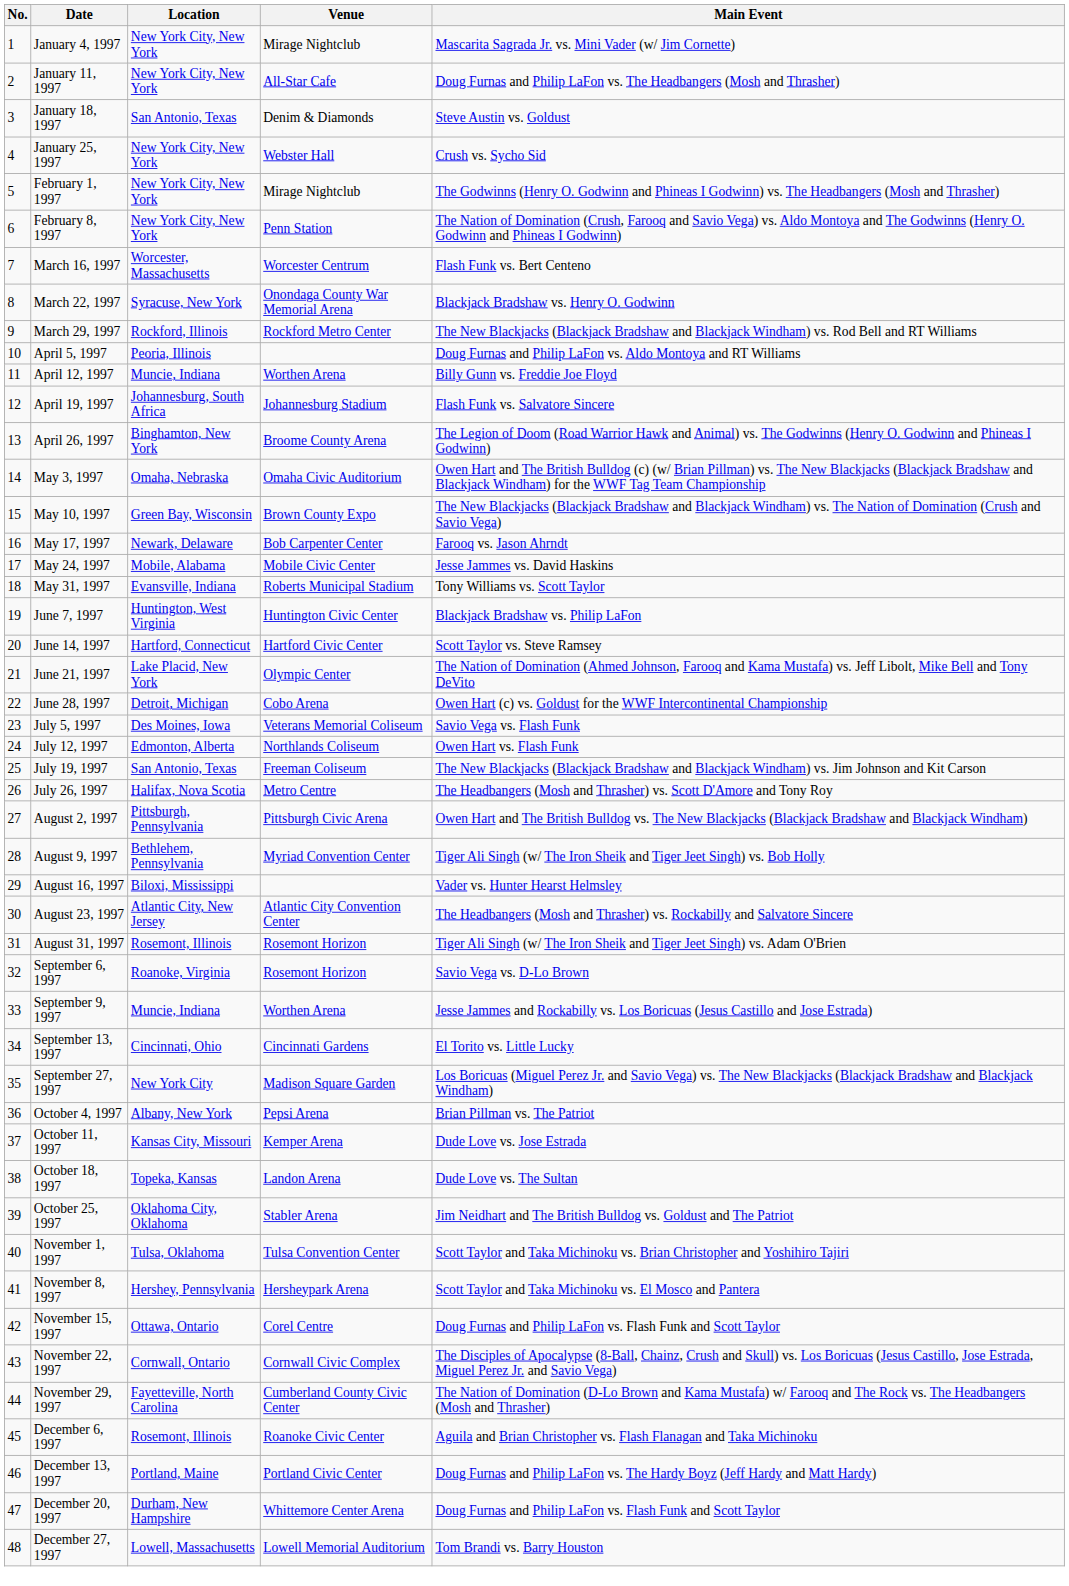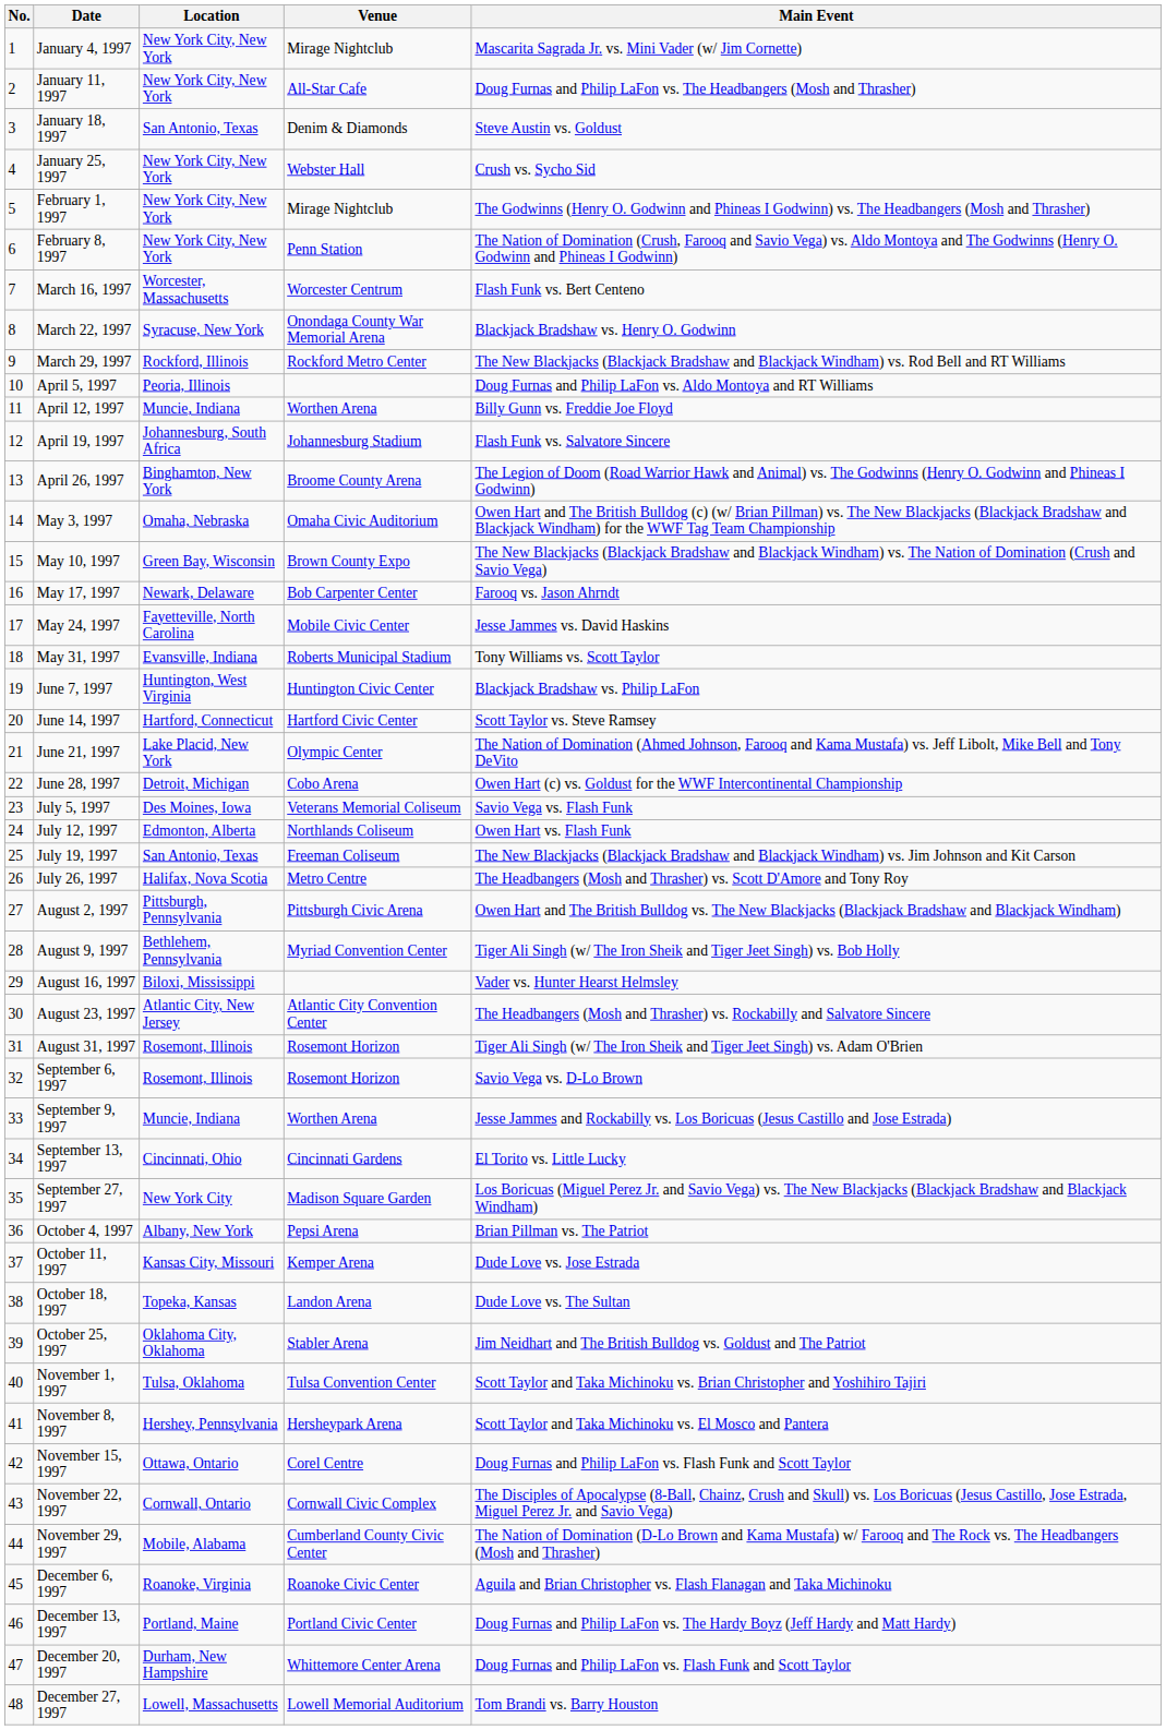May 24, 1997 | Location: Mobile, Alabama -> Fayetteville, North Carolina
September 6, 1997 | Location: Roanoke, Virginia -> Rosemont, Illinois
November 29, 1997 | Location: Fayetteville, North Carolina -> Mobile, Alabama
December 6, 1997 | Location: Rosemont, Illinois -> Roanoke, Virginia
